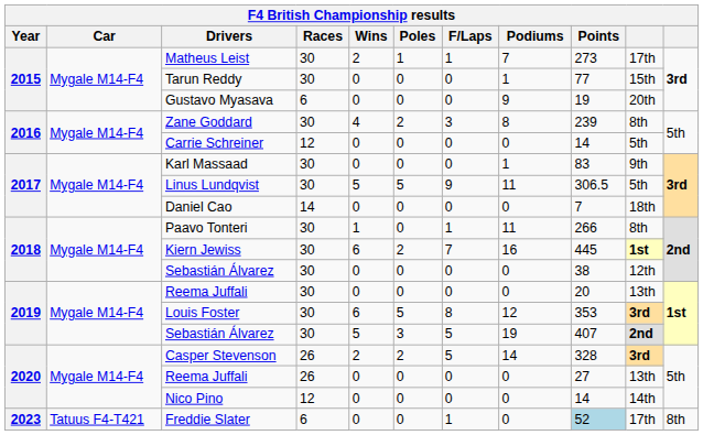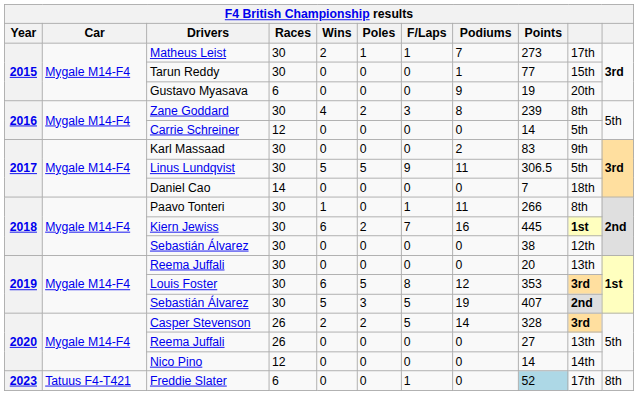Karl Massaad | Podiums: 1 -> 2
